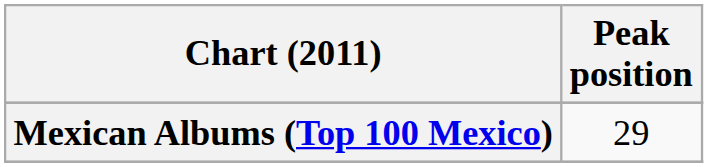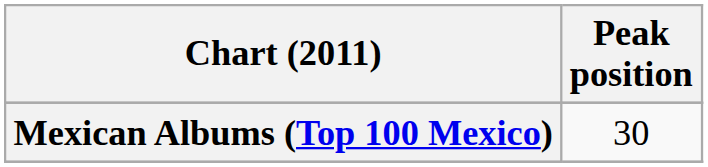Mexican Albums (Top 100 Mexico) | Peak position: 29 -> 30
